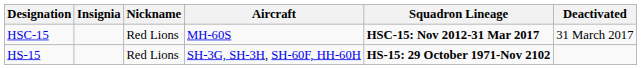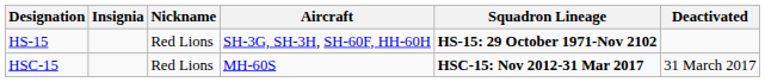rows swapped: HS-15 <-> HSC-15
